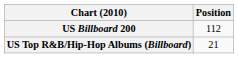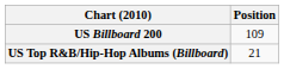US Billboard 200 | Position: 112 -> 109
